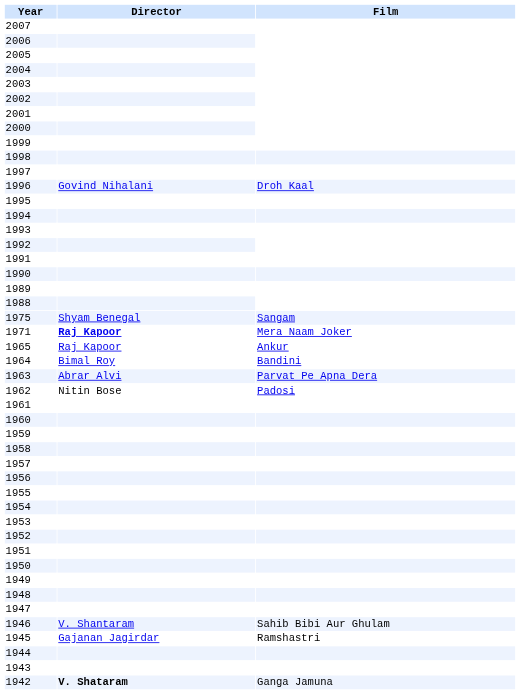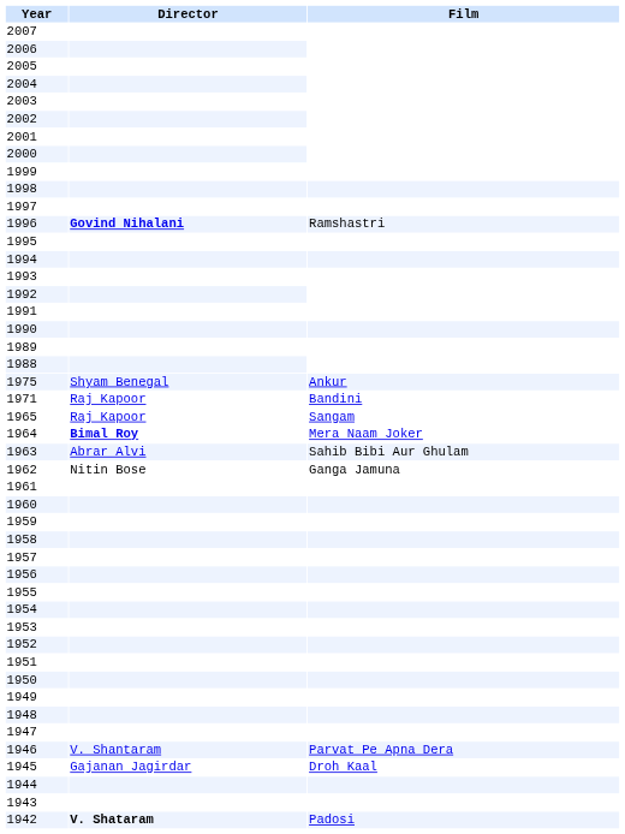1996 | Director: normal -> bold
1996 | Film: Droh Kaal -> Ramshastri
1975 | Film: Sangam -> Ankur
1971 | Director: bold -> normal
1971 | Film: Mera Naam Joker -> Bandini
1965 | Film: Ankur -> Sangam
1964 | Director: normal -> bold
1964 | Film: Bandini -> Mera Naam Joker
1963 | Film: Parvat Pe Apna Dera -> Sahib Bibi Aur Ghulam
1962 | Film: Padosi -> Ganga Jamuna
1946 | Film: Sahib Bibi Aur Ghulam -> Parvat Pe Apna Dera
1945 | Film: Ramshastri -> Droh Kaal
1942 | Film: Ganga Jamuna -> Padosi
